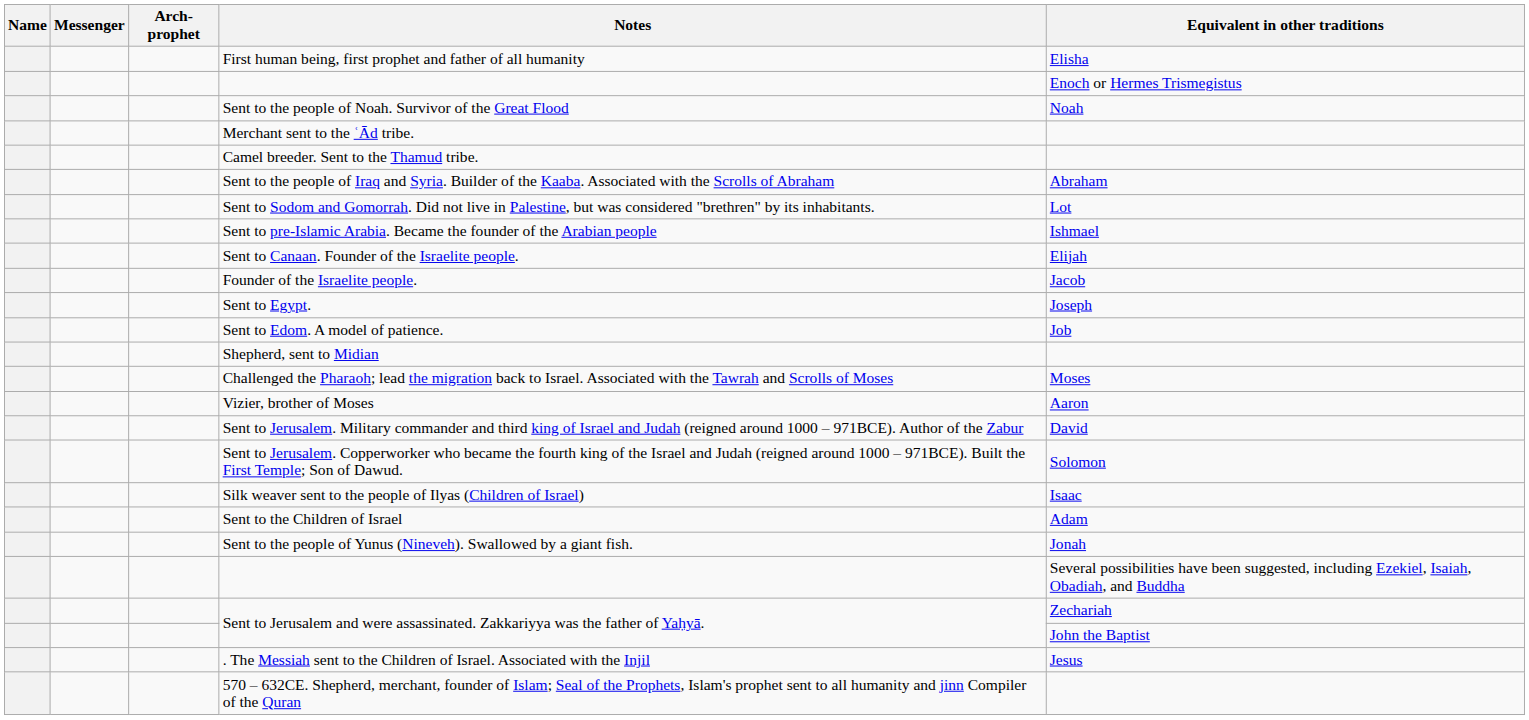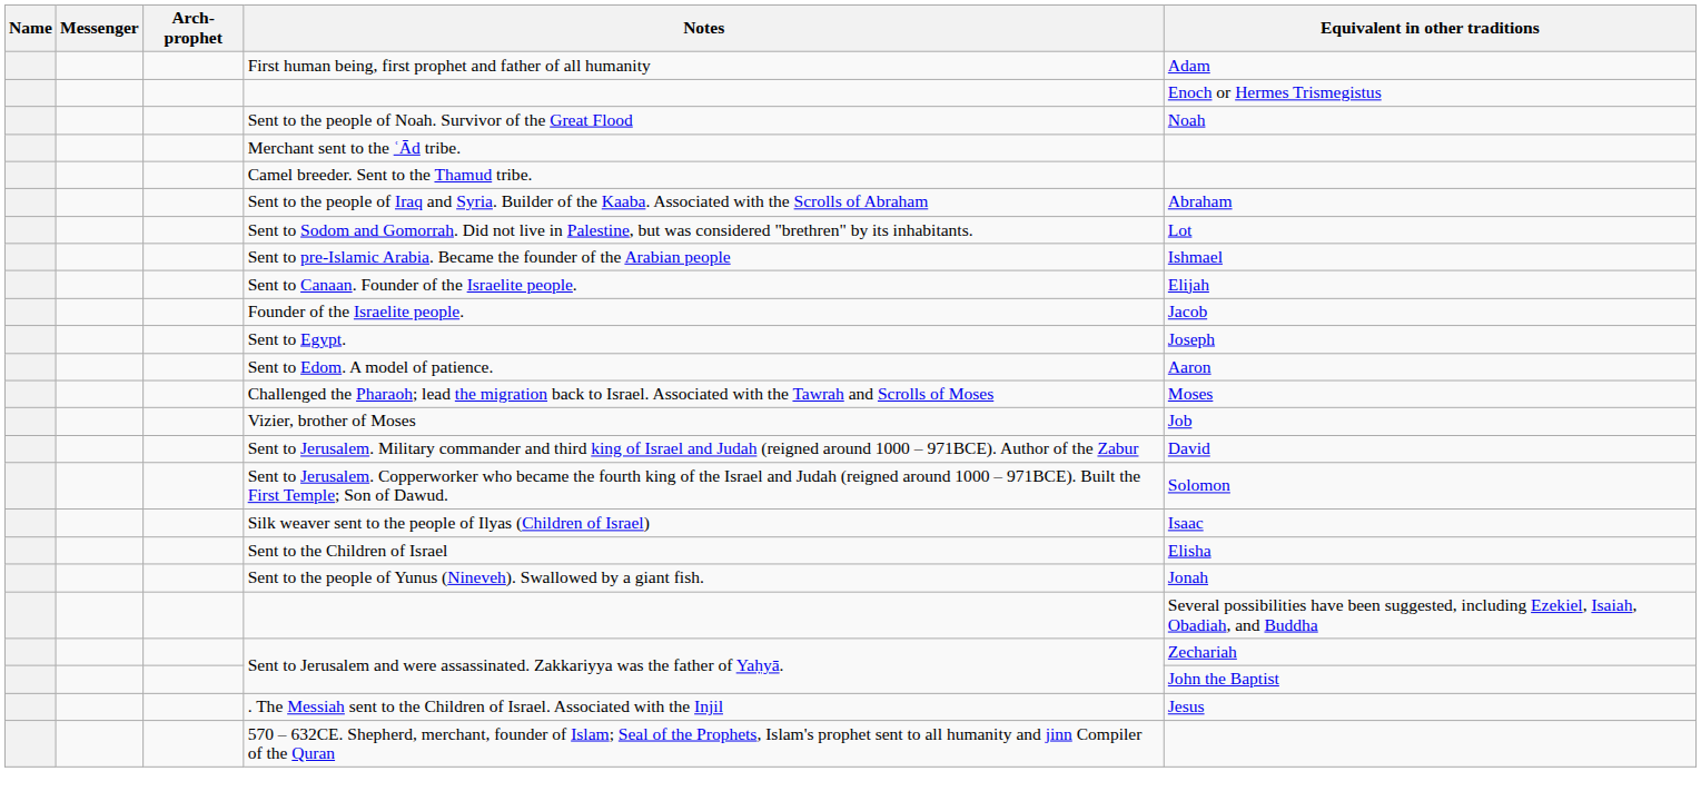First human being, first prophet and father of all humanity | Equivalent in other traditions: Elisha -> Adam
Sent to Edom. A model of patience. | Equivalent in other traditions: Job -> Aaron
- row: Shepherd, sent to Midian
Vizier, brother of Moses | Equivalent in other traditions: Aaron -> Job
Sent to the Children of Israel | Equivalent in other traditions: Adam -> Elisha
